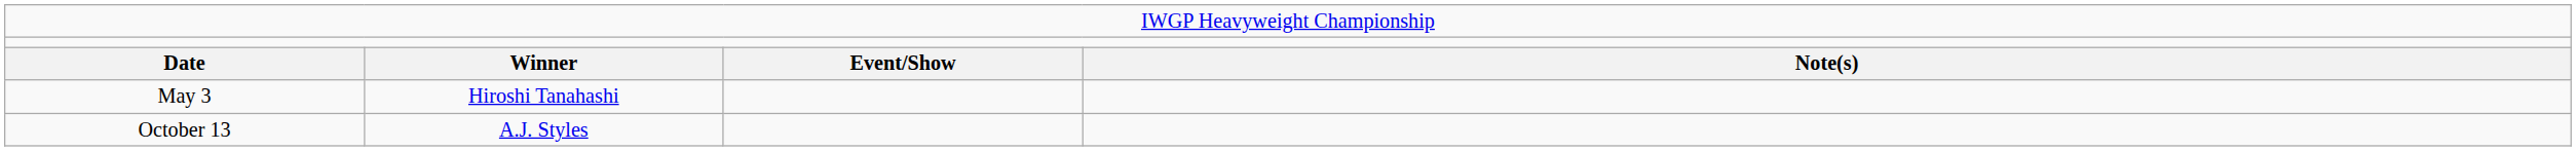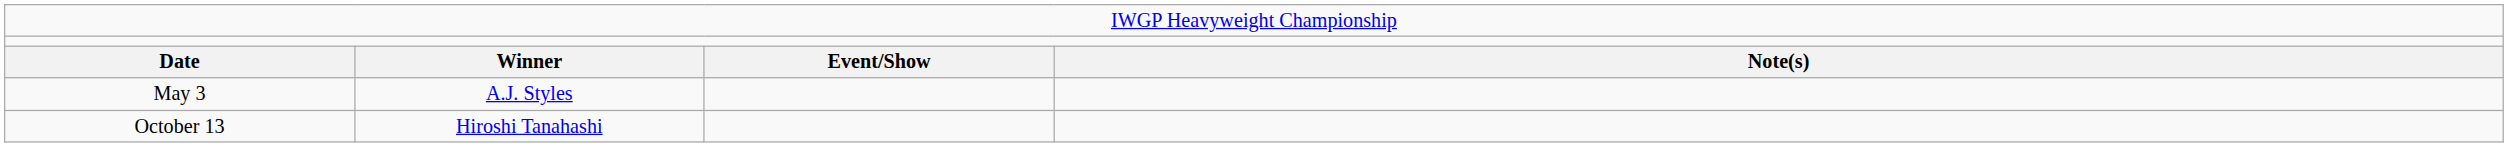May 3 | column 2: Hiroshi Tanahashi -> A.J. Styles
October 13 | column 2: A.J. Styles -> Hiroshi Tanahashi
